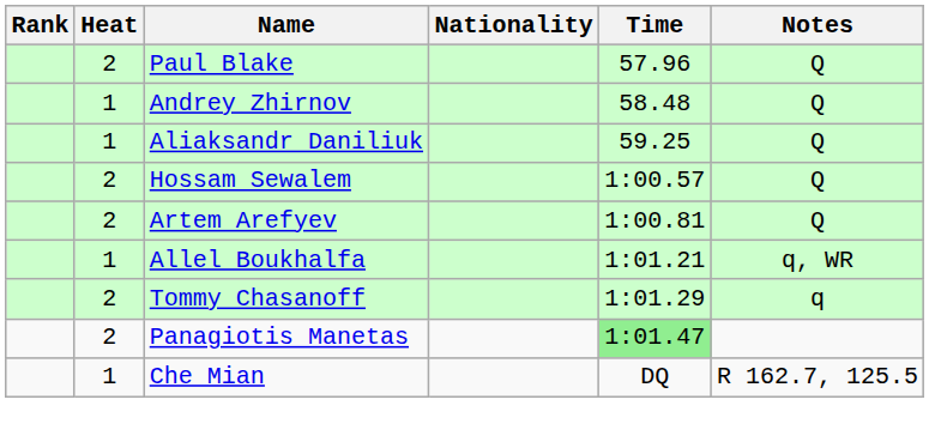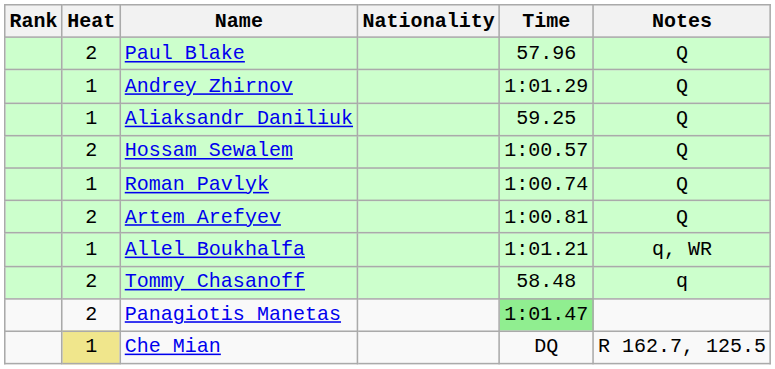Andrey Zhirnov | Time: 58.48 -> 1:01.29
+ row: 1 | Roman Pavlyk | 1:00.74 | Q
Tommy Chasanoff | Time: 1:01.29 -> 58.48
Che Mian | Heat: no background -> khaki background
